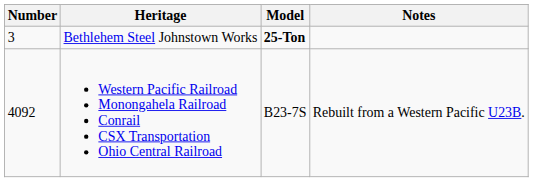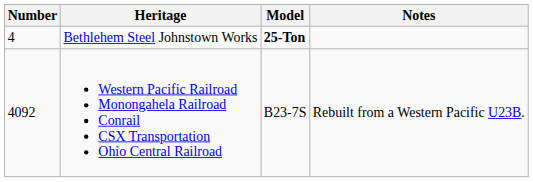Bethlehem Steel Johnstown Works | Number: 3 -> 4
